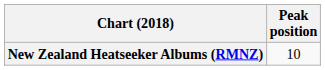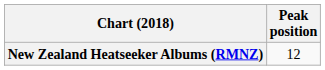New Zealand Heatseeker Albums (RMNZ) | Peak position: 10 -> 12
